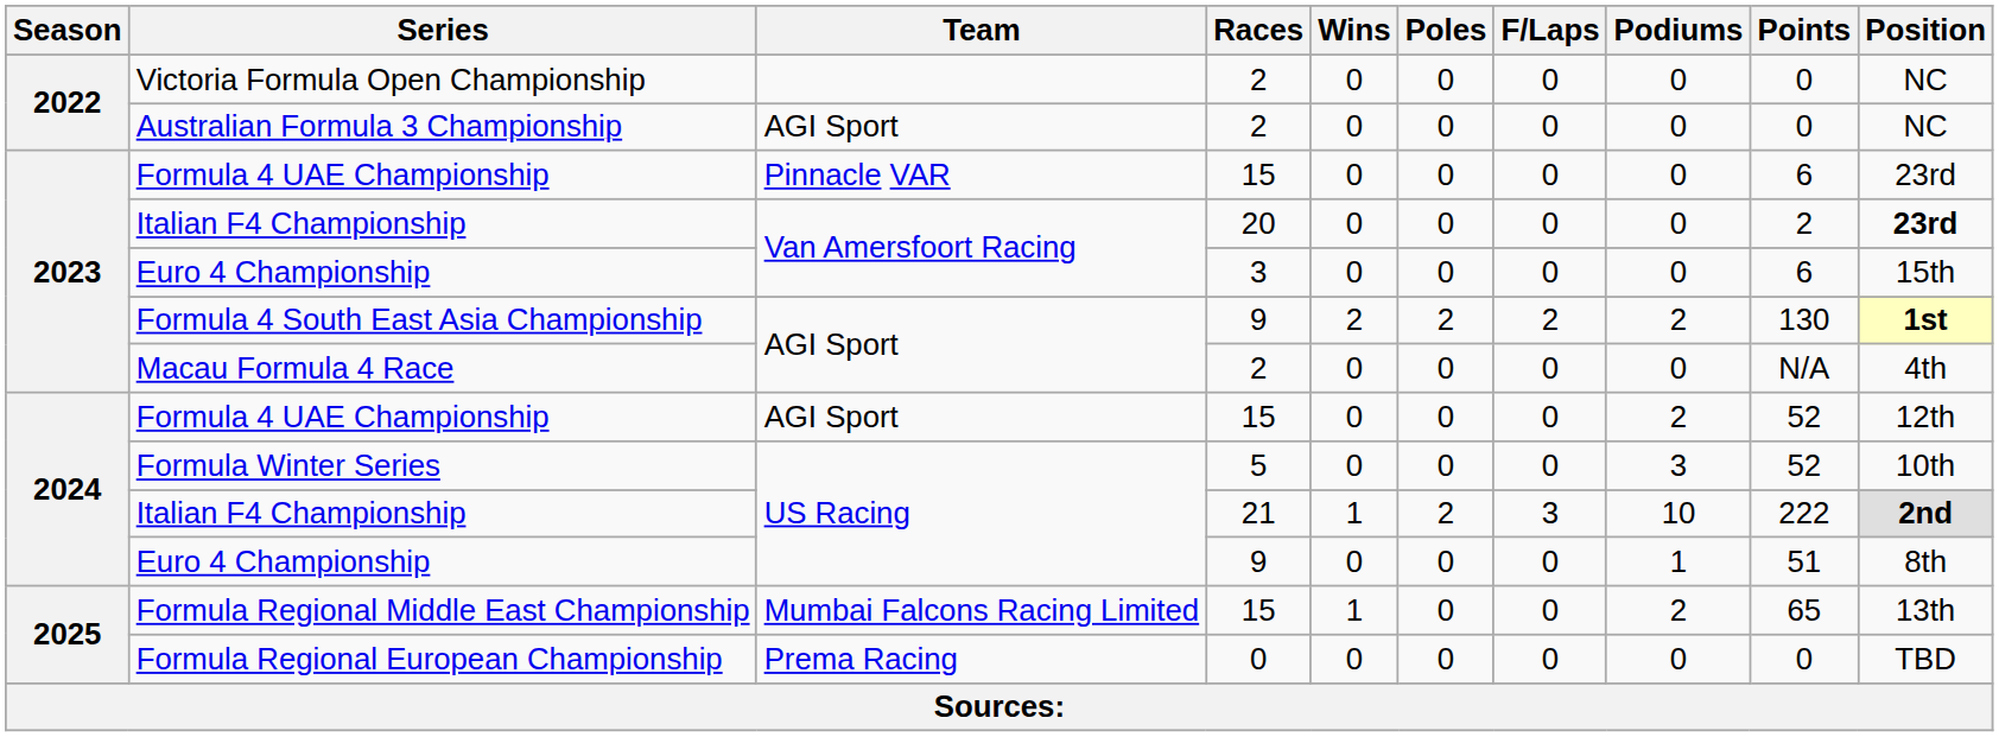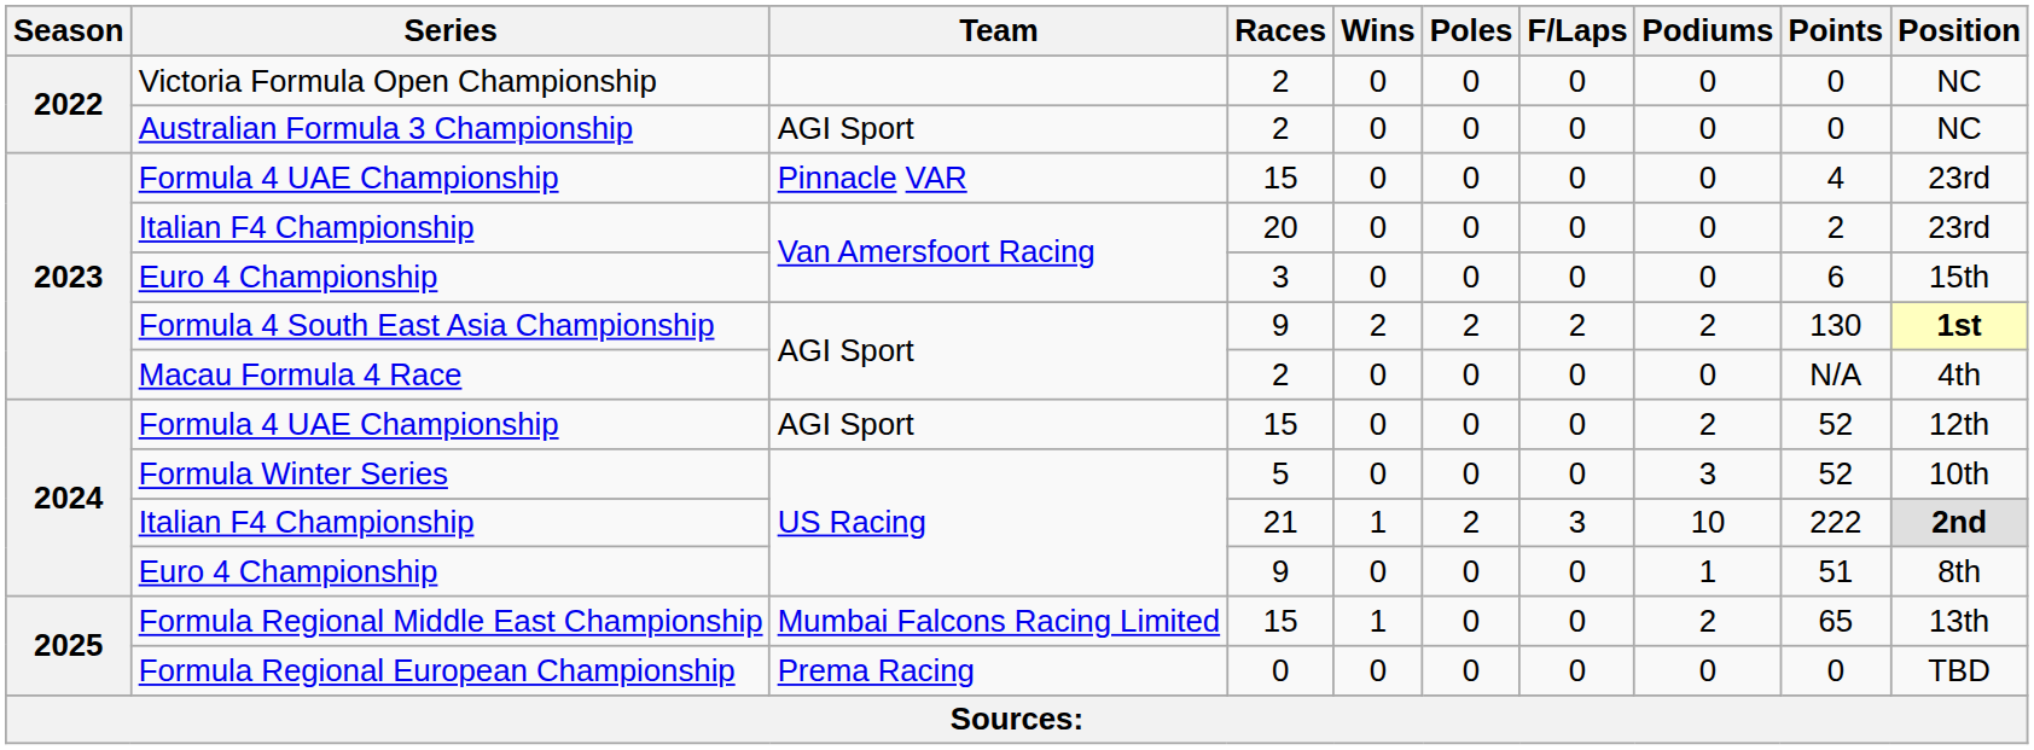Formula 4 UAE Championship / Pinnacle VAR | Points: 6 -> 4
Italian F4 Championship / Van Amersfoort Racing | Position: bold -> normal
